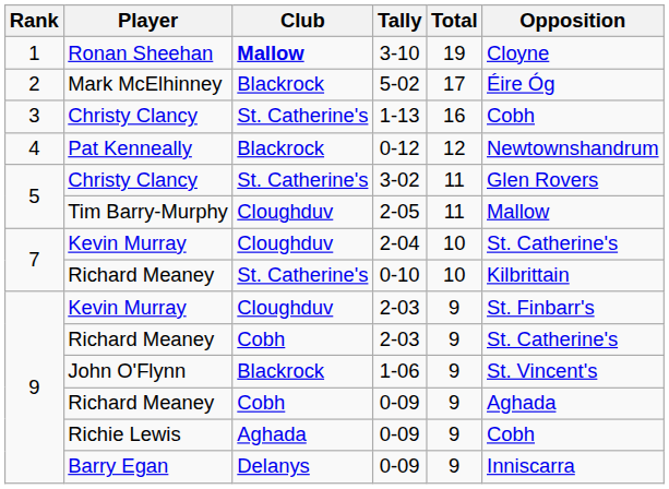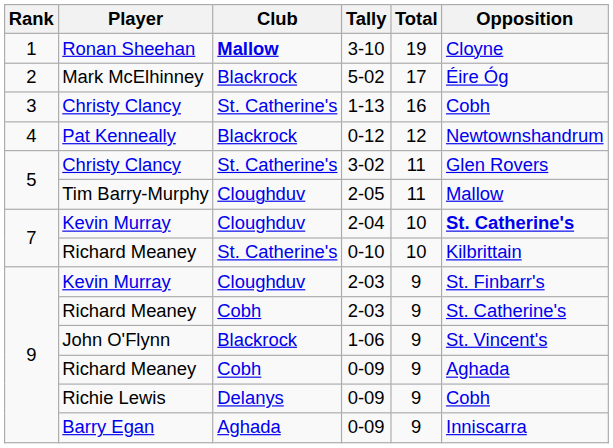2-04 | Opposition: normal -> bold
Richie Lewis / 0-09 | Club: Aghada -> Delanys
Barry Egan / 0-09 | Club: Delanys -> Aghada
